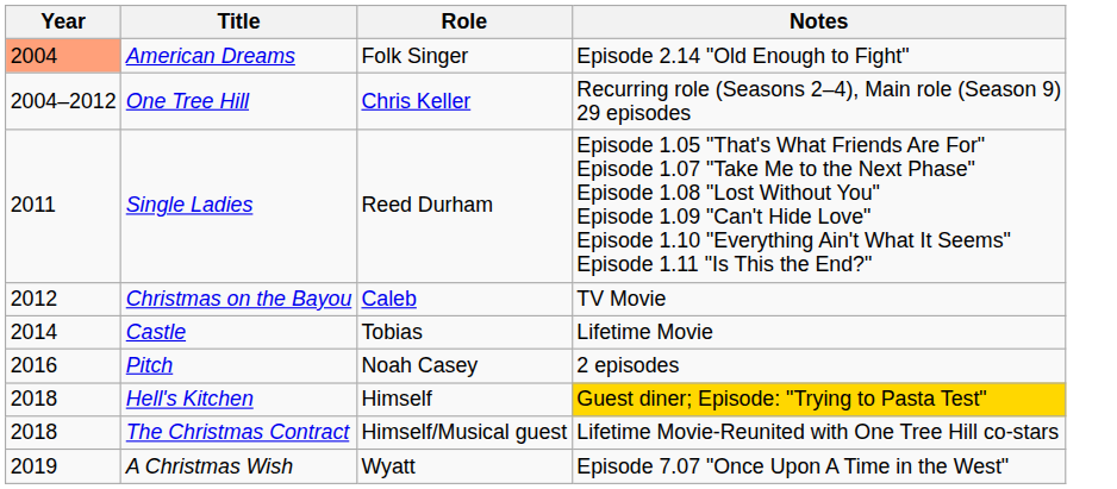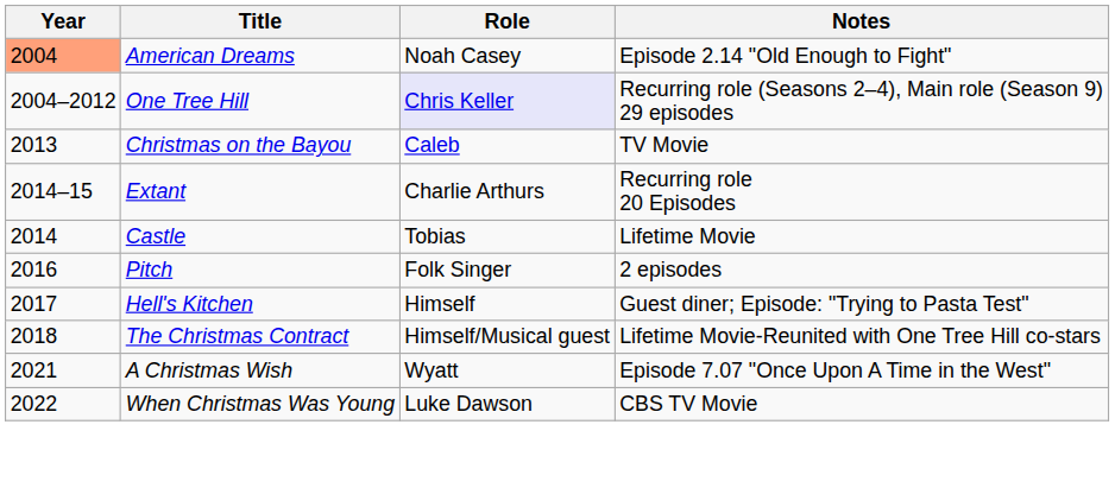American Dreams | Role: Folk Singer -> Noah Casey
One Tree Hill | Role: no background -> lavender background
- row: 2011 | Single Ladies | Reed Durham | Episode 1.05 "That's What Friends Are For" Episode 1.07 "Take Me to the Next Phase" Episode 1.08 "Lost Without You" Episode 1.09 "Can't Hide Love" Episode 1.10 "Everything Ain't What It Seems" Episode 1.11 "Is This the End?"
Christmas on the Bayou | Year: 2012 -> 2013
+ row: 2014–15 | Extant | Charlie Arthurs | Recurring role 20 Episodes
Pitch | Role: Noah Casey -> Folk Singer
Hell's Kitchen | Year: 2018 -> 2017
Hell's Kitchen | Notes: gold background -> no background
A Christmas Wish | Year: 2019 -> 2021
+ row: 2022 | When Christmas Was Young | Luke Dawson | CBS TV Movie
